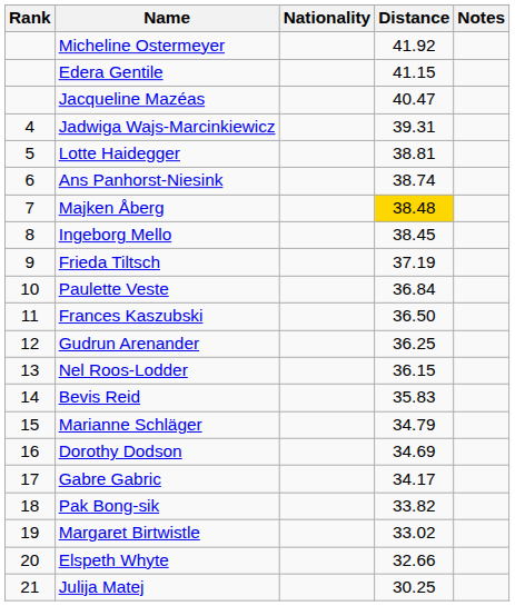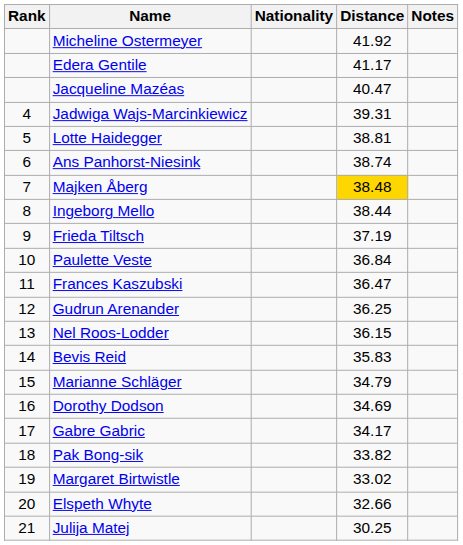Edera Gentile | Distance: 41.15 -> 41.17
Ingeborg Mello | Distance: 38.45 -> 38.44
Frances Kaszubski | Distance: 36.50 -> 36.47
